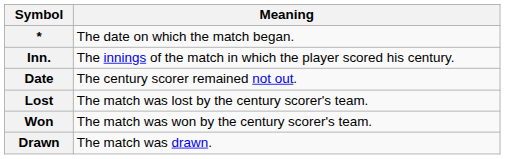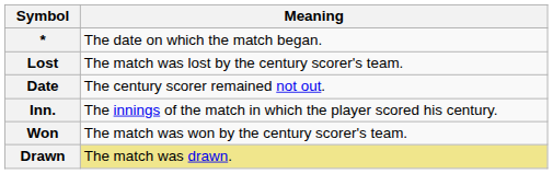rows swapped: Inn. <-> Lost
Drawn | Meaning: no background -> khaki background
